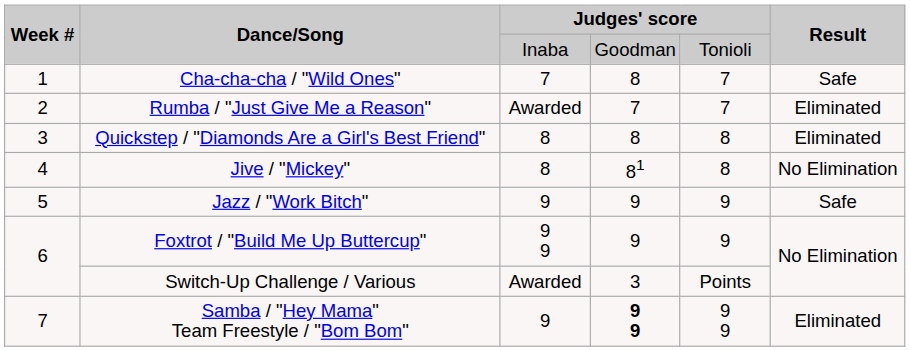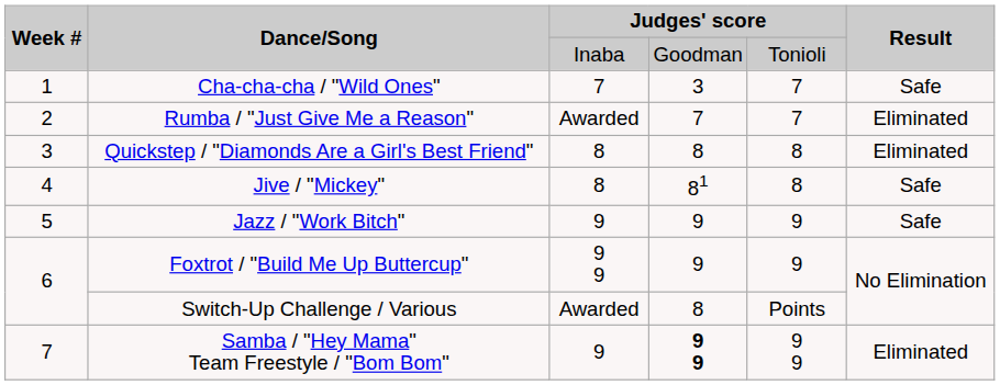Cha-cha-cha / "Wild Ones" | column 4: 8 -> 3
Jive / "Mickey" | Result: No Elimination -> Safe
Switch-Up Challenge / Various | column 4: 3 -> 8
